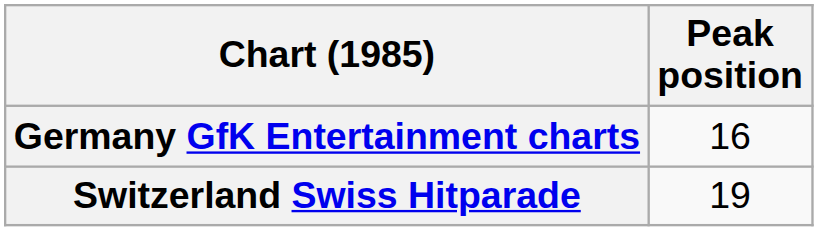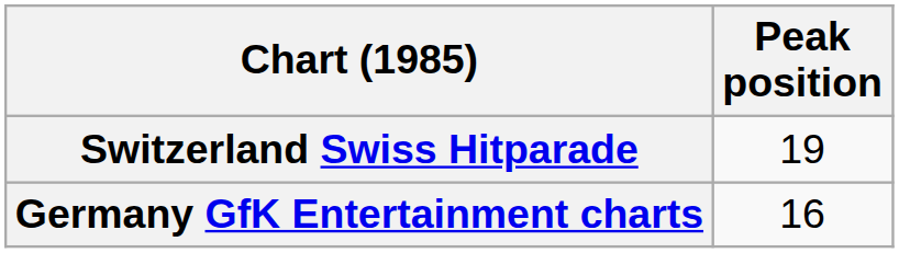rows swapped: Switzerland Swiss Hitparade <-> Germany GfK Entertainment charts
